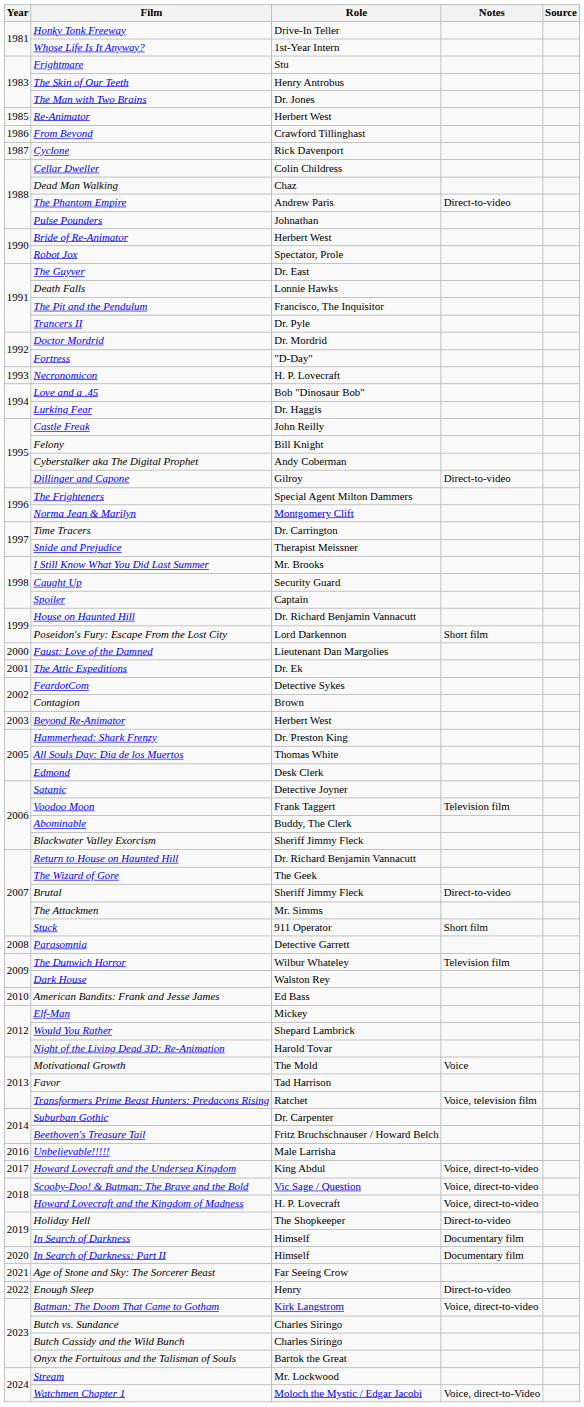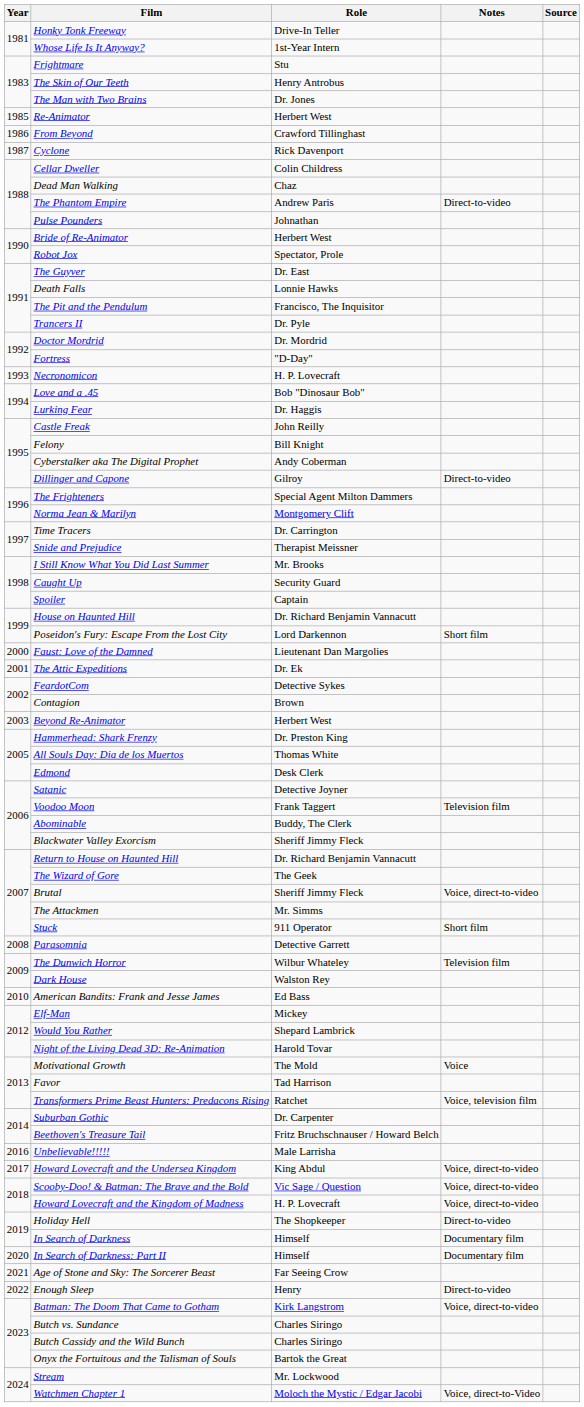Brutal | Notes: Direct-to-video -> Voice, direct-to-video
